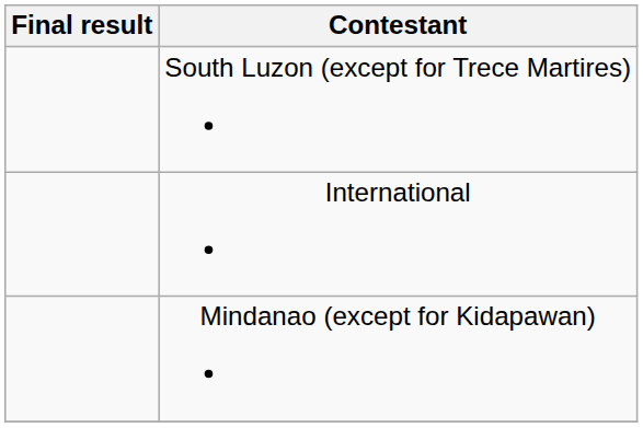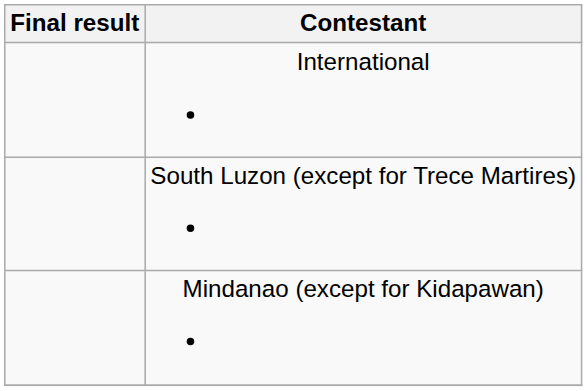rows swapped: International <-> South Luzon (except for Trece Martires)
